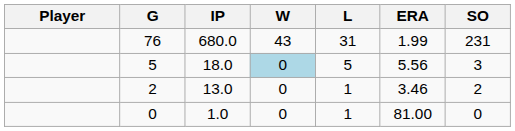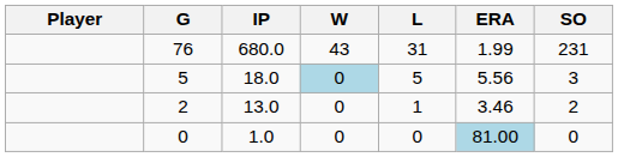1.0 | L: 1 -> 0
1.0 | ERA: no background -> lightblue background
